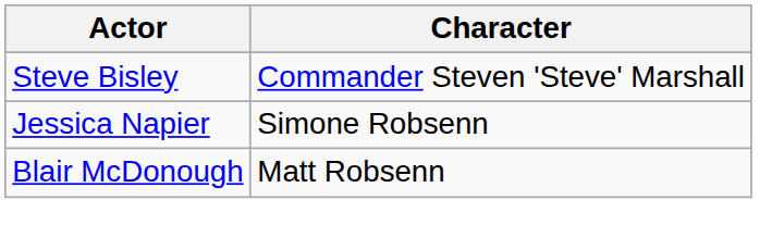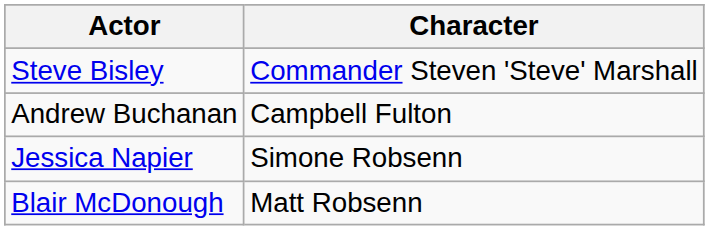+ row: Andrew Buchanan | Campbell Fulton
